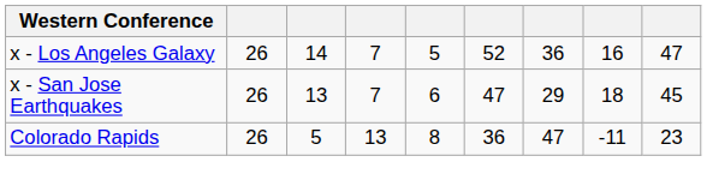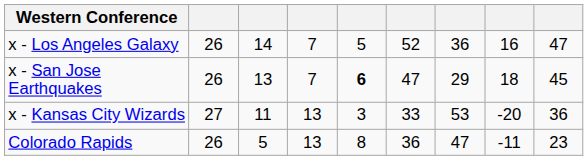x - San Jose Earthquakes | column 5: normal -> bold
+ row: x - Kansas City Wizards | 27 | 11 | 13 | 3 | 33 | 53 | -20 | 36
